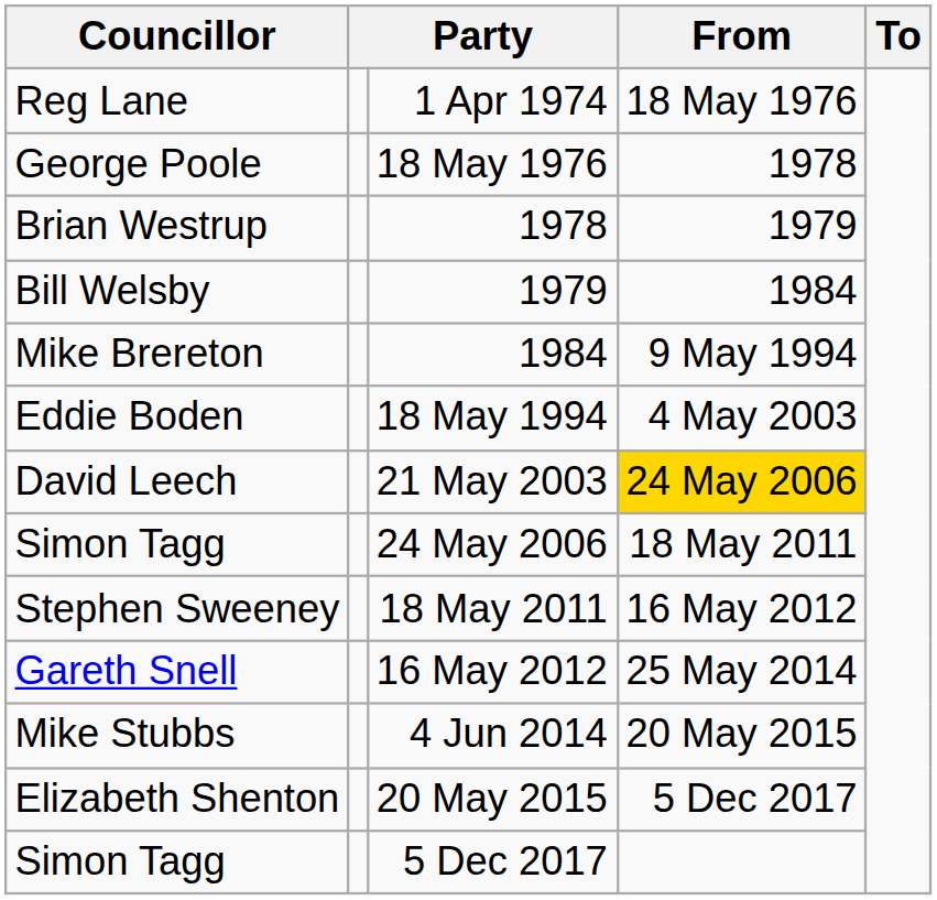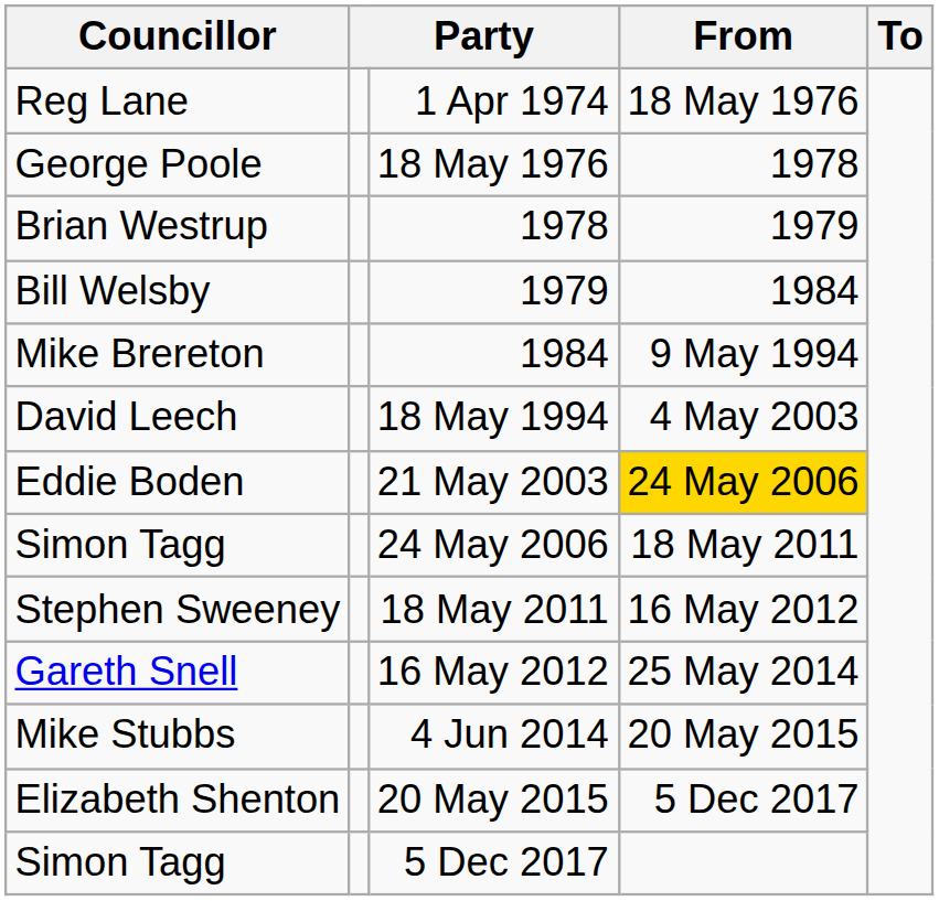18 May 1994 | Councillor: Eddie Boden -> David Leech
21 May 2003 | Councillor: David Leech -> Eddie Boden
